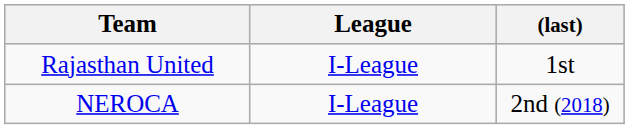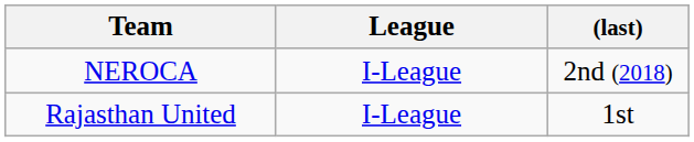rows swapped: NEROCA <-> Rajasthan United
